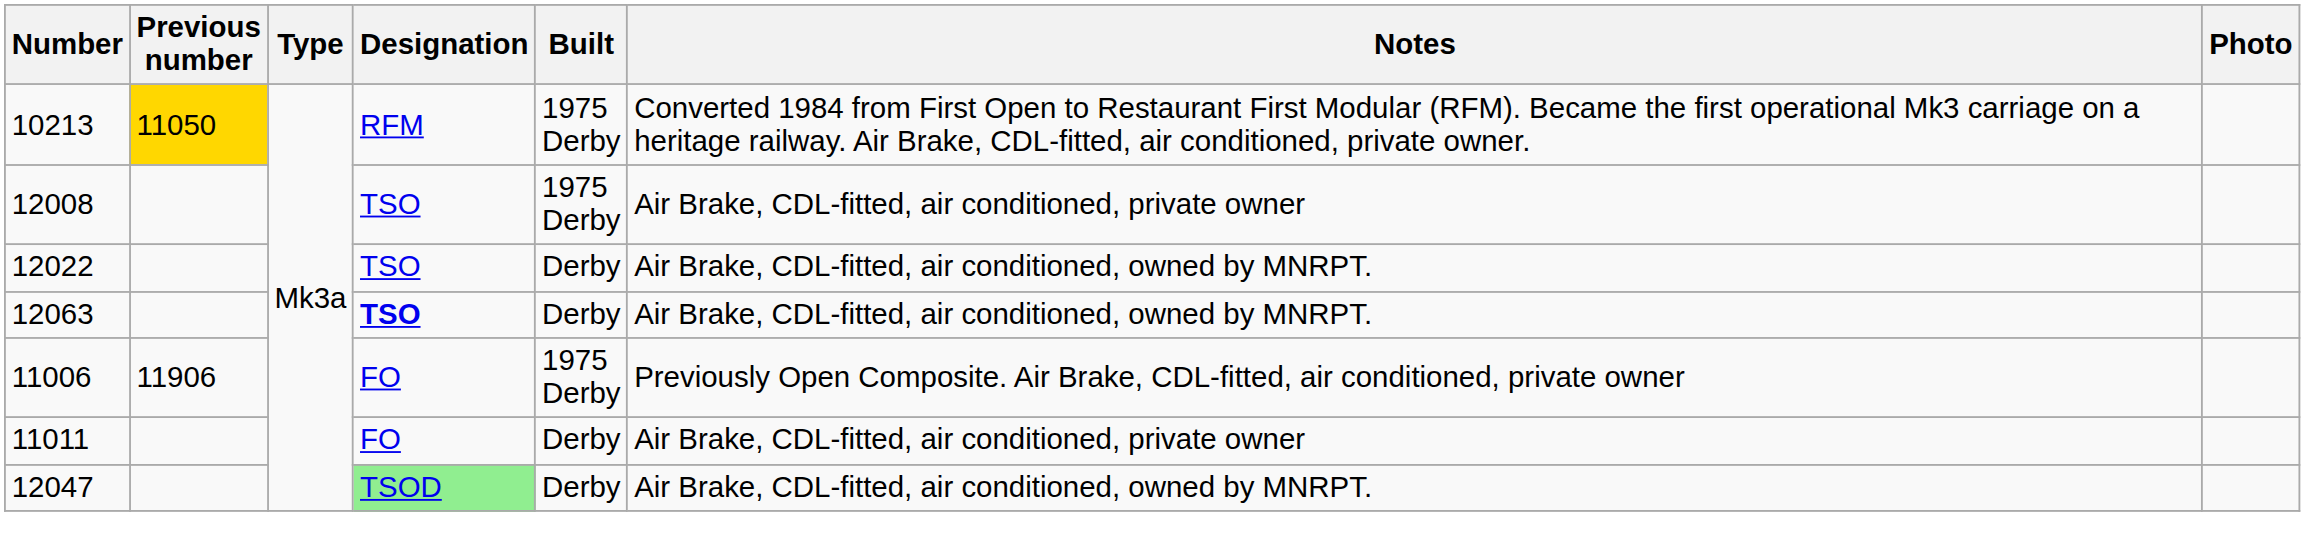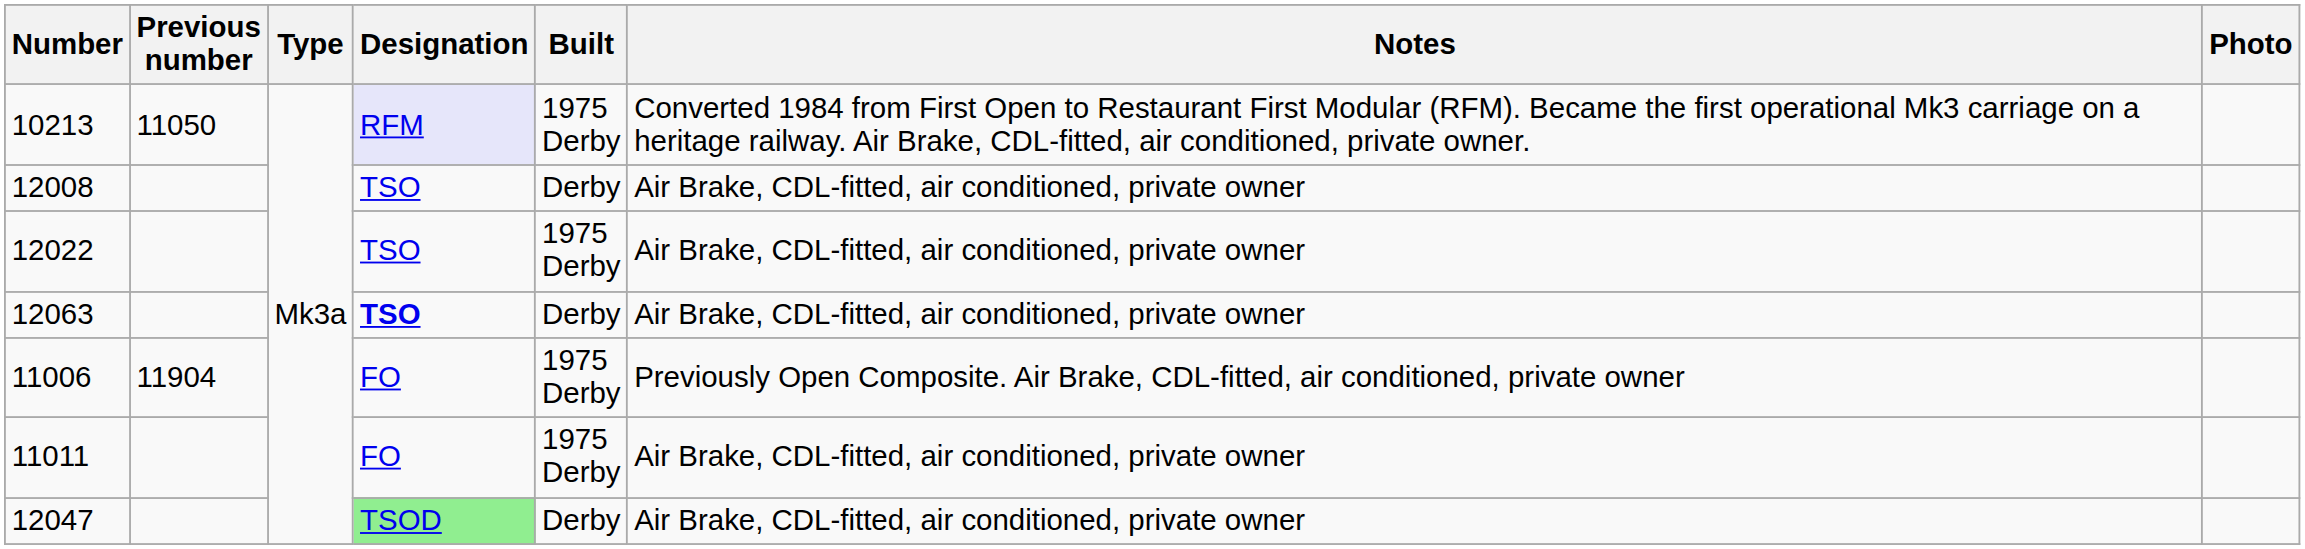10213 | Previous number: gold background -> no background
10213 | Designation: no background -> lavender background
12008 | Built: 1975 Derby -> Derby
12022 | Built: Derby -> 1975 Derby
12022 | Notes: Air Brake, CDL-fitted, air conditioned, owned by MNRPT. -> Air Brake, CDL-fitted, air conditioned, private owner
12063 | Notes: Air Brake, CDL-fitted, air conditioned, owned by MNRPT. -> Air Brake, CDL-fitted, air conditioned, private owner
11006 | Previous number: 11906 -> 11904
11011 | Built: Derby -> 1975 Derby
12047 | Notes: Air Brake, CDL-fitted, air conditioned, owned by MNRPT. -> Air Brake, CDL-fitted, air conditioned, private owner
